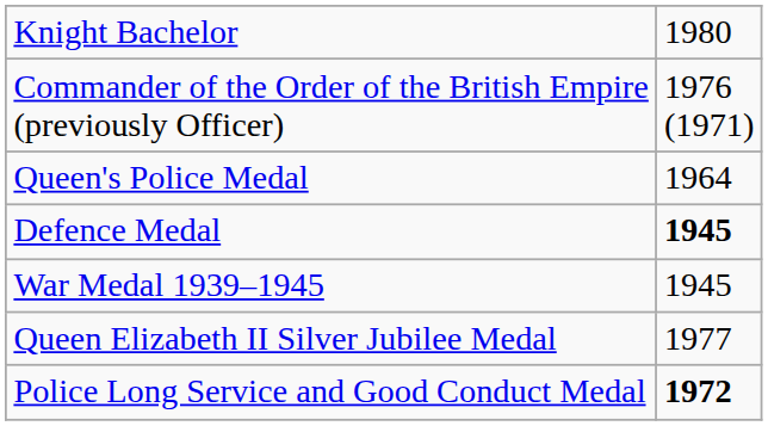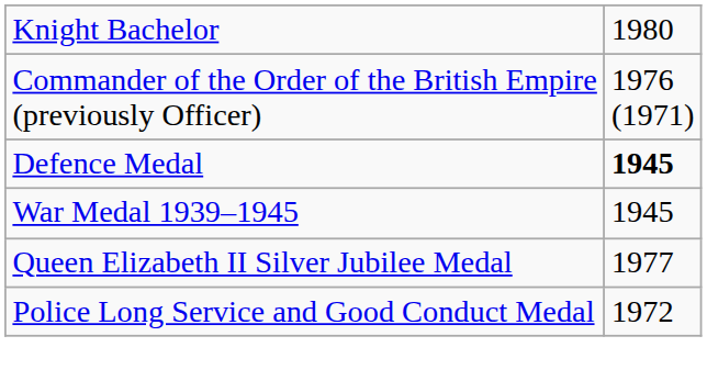- row: Queen's Police Medal | 1964
Police Long Service and Good Conduct Medal | column 2: bold -> normal
